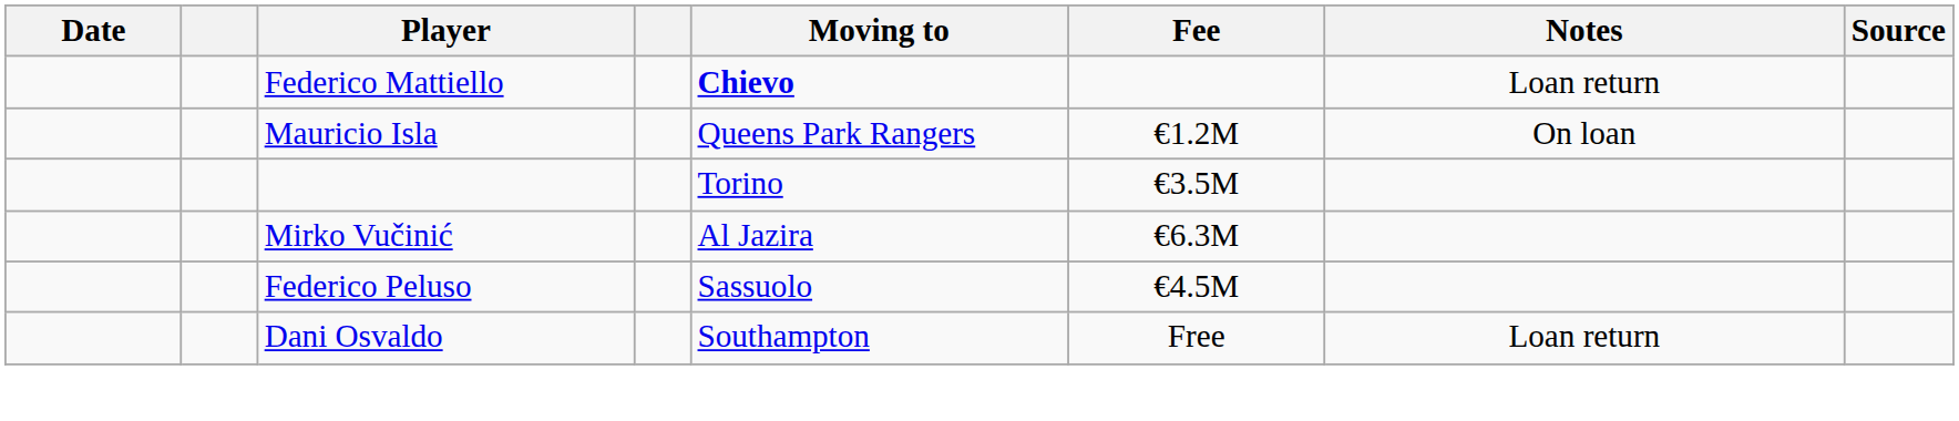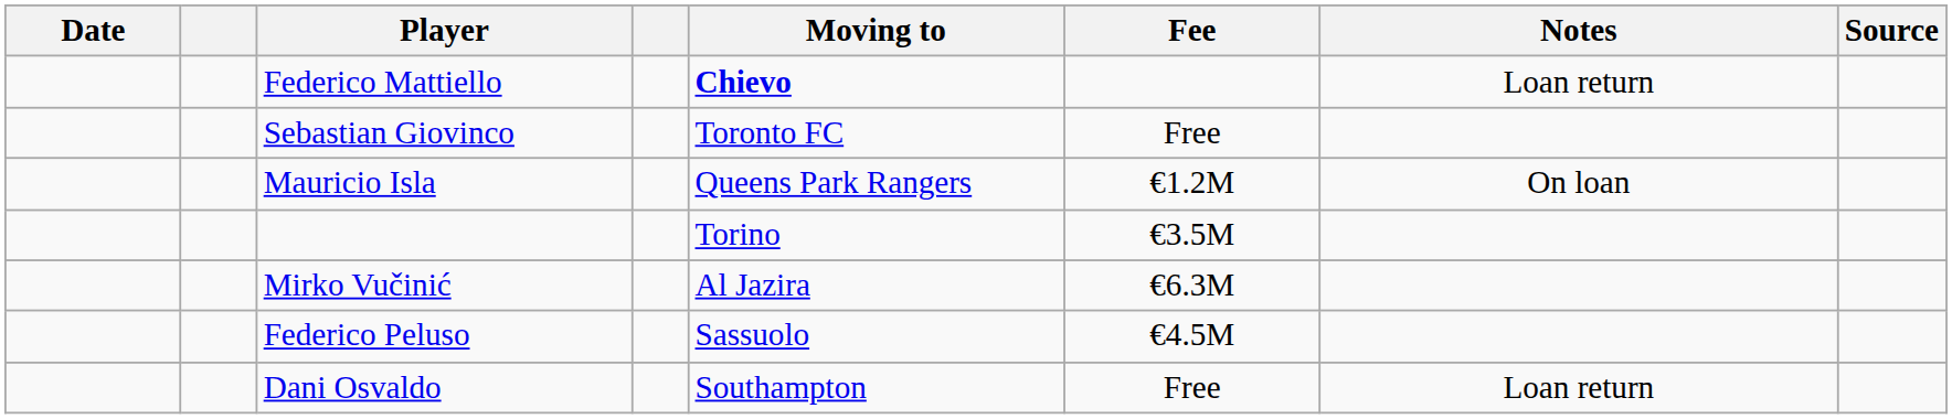+ row: Sebastian Giovinco | Toronto FC | Free
